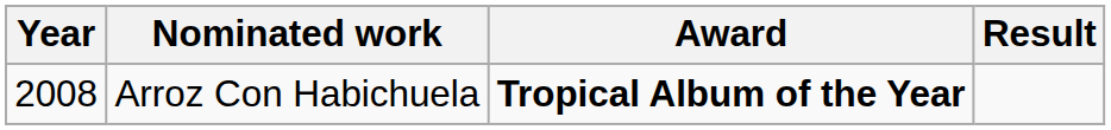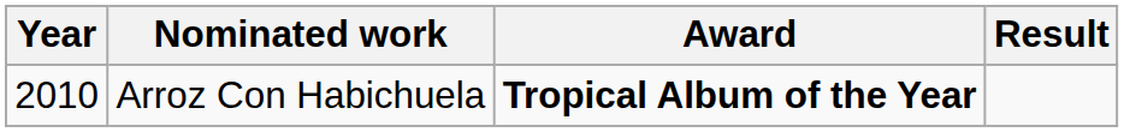Arroz Con Habichuela | Year: 2008 -> 2010
